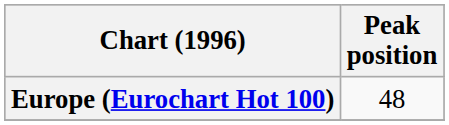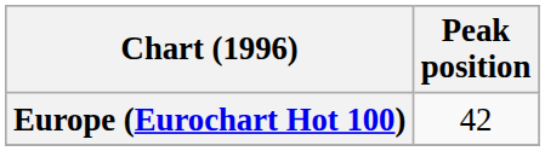Europe (Eurochart Hot 100) | Peak position: 48 -> 42
